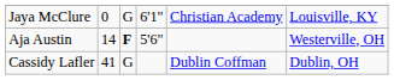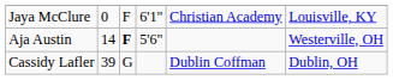Jaya McClure | column 3: G -> F
Cassidy Lafler | column 2: 41 -> 39
